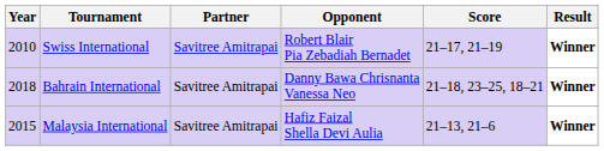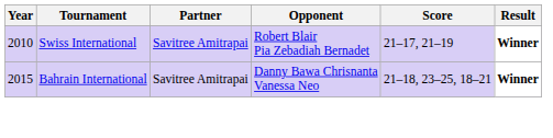Bahrain International | Year: 2018 -> 2015
- row: 2015 | Malaysia International | Savitree Amitrapai | Hafiz Faizal Shella Devi Aulia | 21–13, 21–6 | Winner
